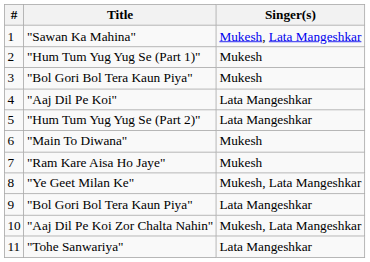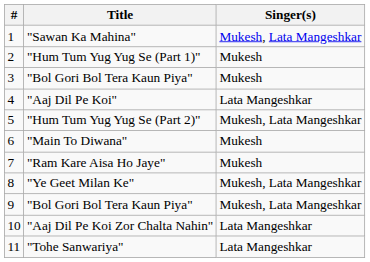"Hum Tum Yug Yug Se (Part 2)" | Singer(s): Lata Mangeshkar -> Mukesh, Lata Mangeshkar
9 / "Bol Gori Bol Tera Kaun Piya" | Singer(s): Lata Mangeshkar -> Mukesh, Lata Mangeshkar
"Aaj Dil Pe Koi Zor Chalta Nahin" | Singer(s): Mukesh, Lata Mangeshkar -> Lata Mangeshkar
